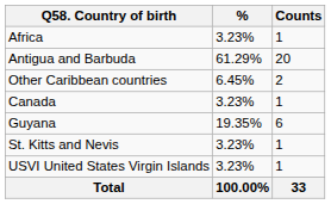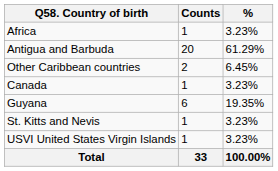columns swapped: Counts <-> %
